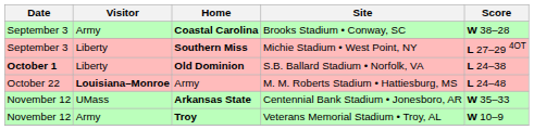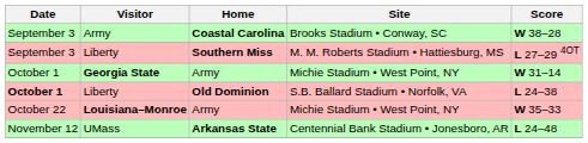Southern Miss | Site: Michie Stadium • West Point, NY -> M. M. Roberts Stadium • Hattiesburg, MS
+ row: October 1 | Georgia State | Army | Michie Stadium • West Point, NY | W 31–14
Louisiana–Monroe / Army | Site: M. M. Roberts Stadium • Hattiesburg, MS -> Michie Stadium • West Point, NY
Louisiana–Monroe / Army | Score: L 24–48 -> W 35–33
Arkansas State | Score: W 35–33 -> L 24–48
- row: November 12 | Army | Troy | Veterans Memorial Stadium • Troy, AL | W 10–9
